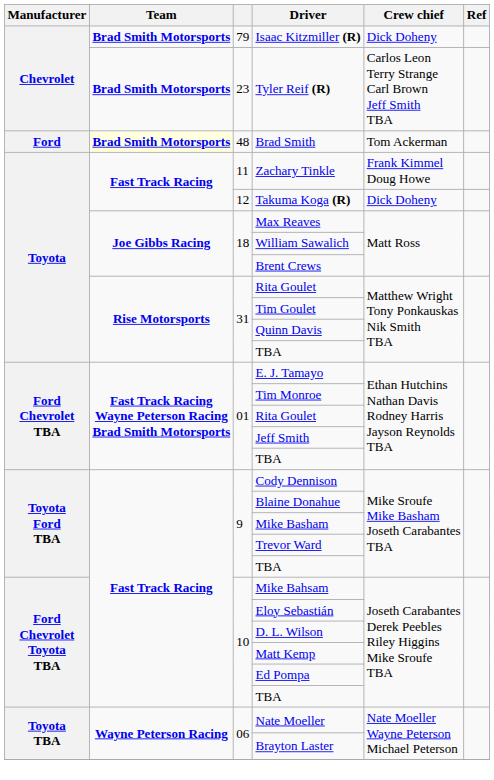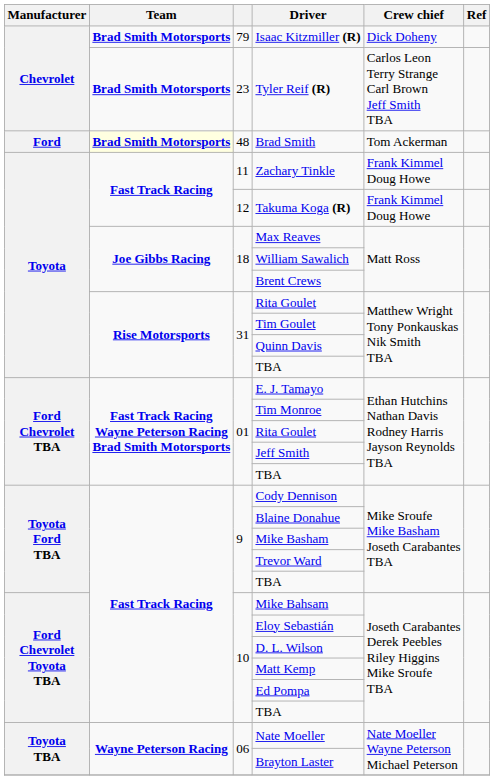Takuma Koga (R) | Crew chief: Dick Doheny -> Frank Kimmel Doug Howe
